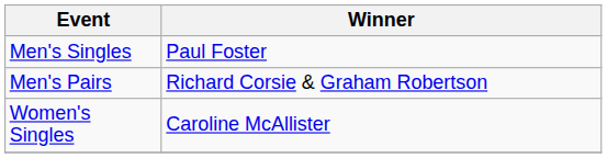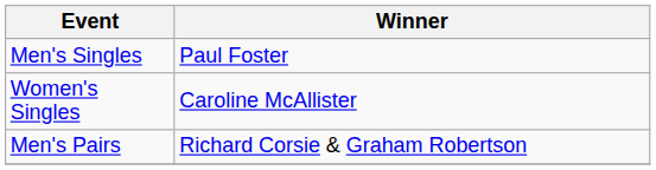rows swapped: Women's Singles <-> Men's Pairs
